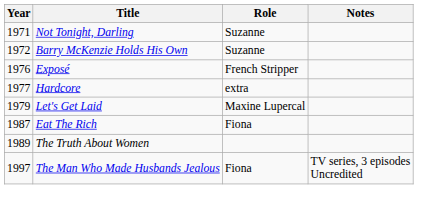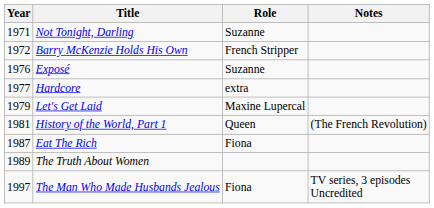Barry McKenzie Holds His Own | Role: Suzanne -> French Stripper
Exposé | Role: French Stripper -> Suzanne
+ row: 1981 | History of the World, Part 1 | Queen | (The French Revolution)
